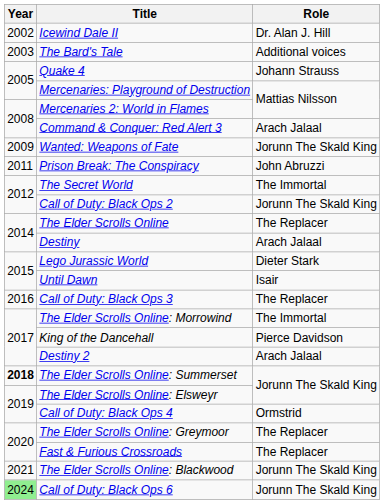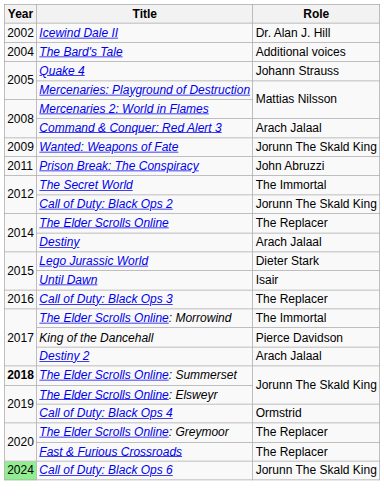The Bard's Tale | Year: 2003 -> 2004
- row: 2021 | The Elder Scrolls Online: Blackwood | Jorunn The Skald King
